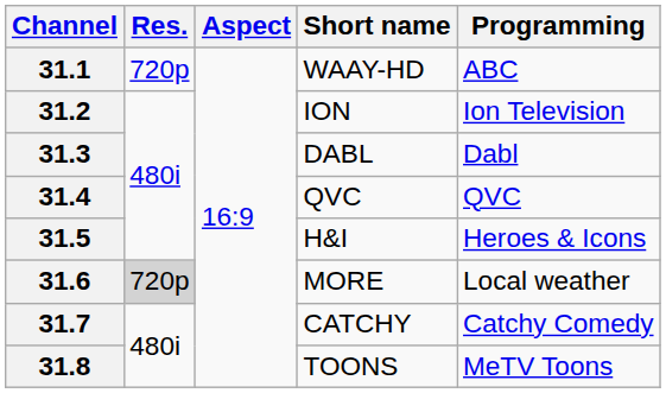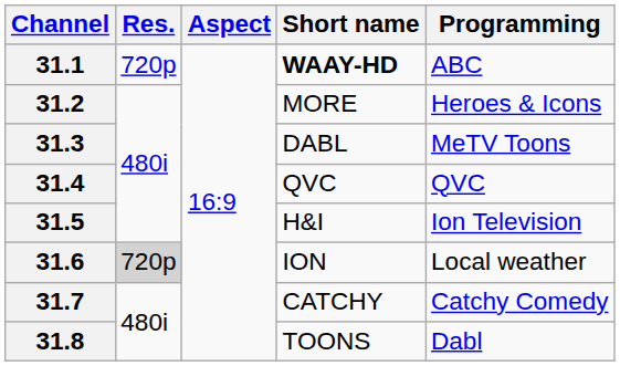31.1 | Short name: normal -> bold
31.2 | Short name: ION -> MORE
31.2 | Programming: Ion Television -> Heroes & Icons
31.3 | Programming: Dabl -> MeTV Toons
31.5 | Programming: Heroes & Icons -> Ion Television
31.6 | Short name: MORE -> ION
31.8 | Programming: MeTV Toons -> Dabl
